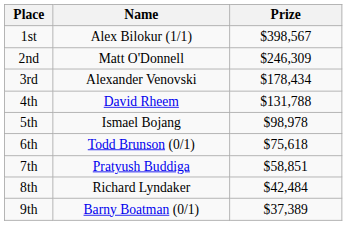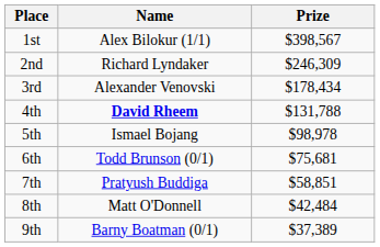2nd | Name: Matt O'Donnell -> Richard Lyndaker
4th | Name: normal -> bold
6th | Prize: $75,618 -> $75,681
8th | Name: Richard Lyndaker -> Matt O'Donnell
